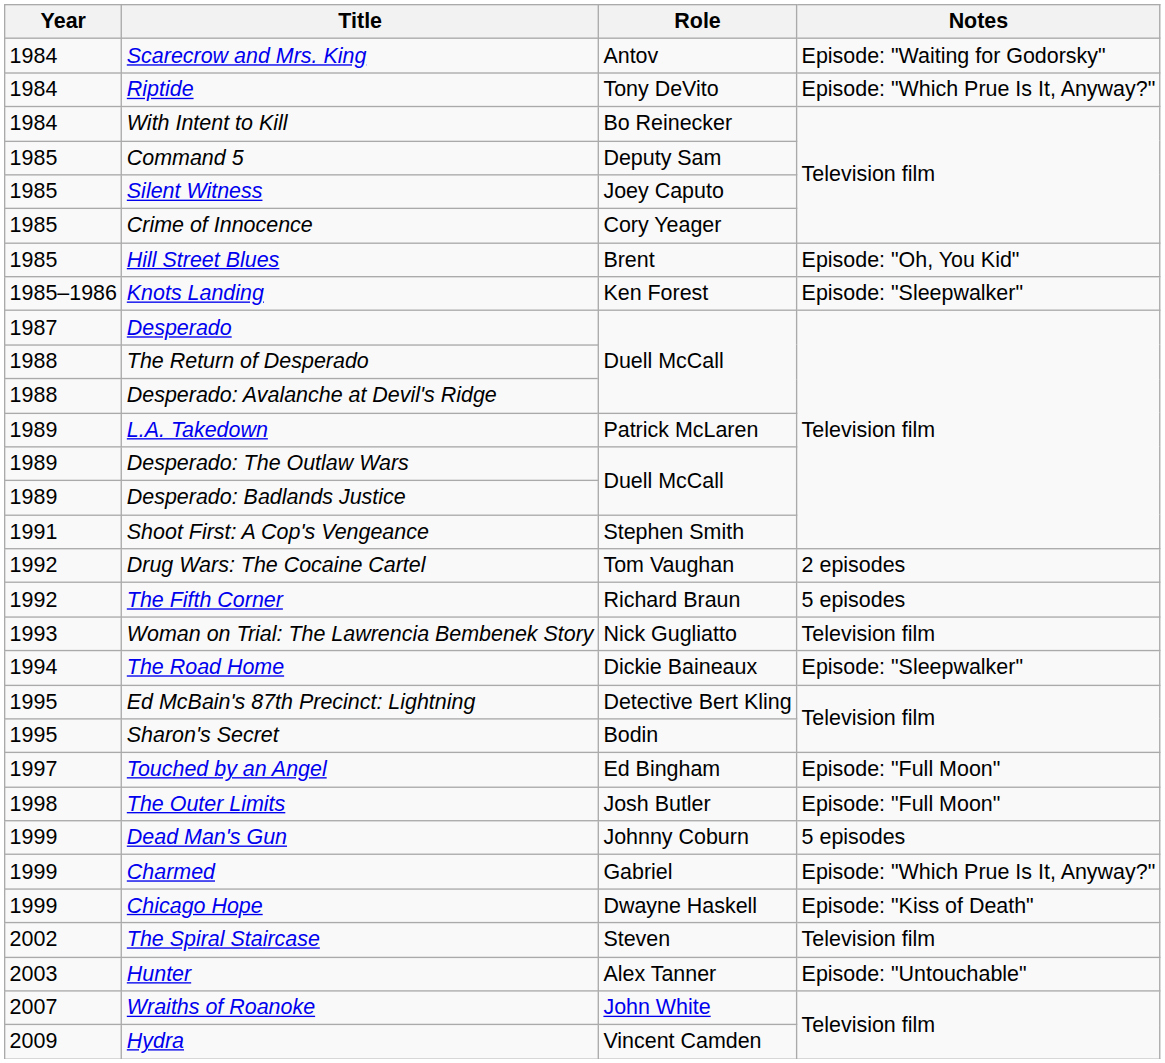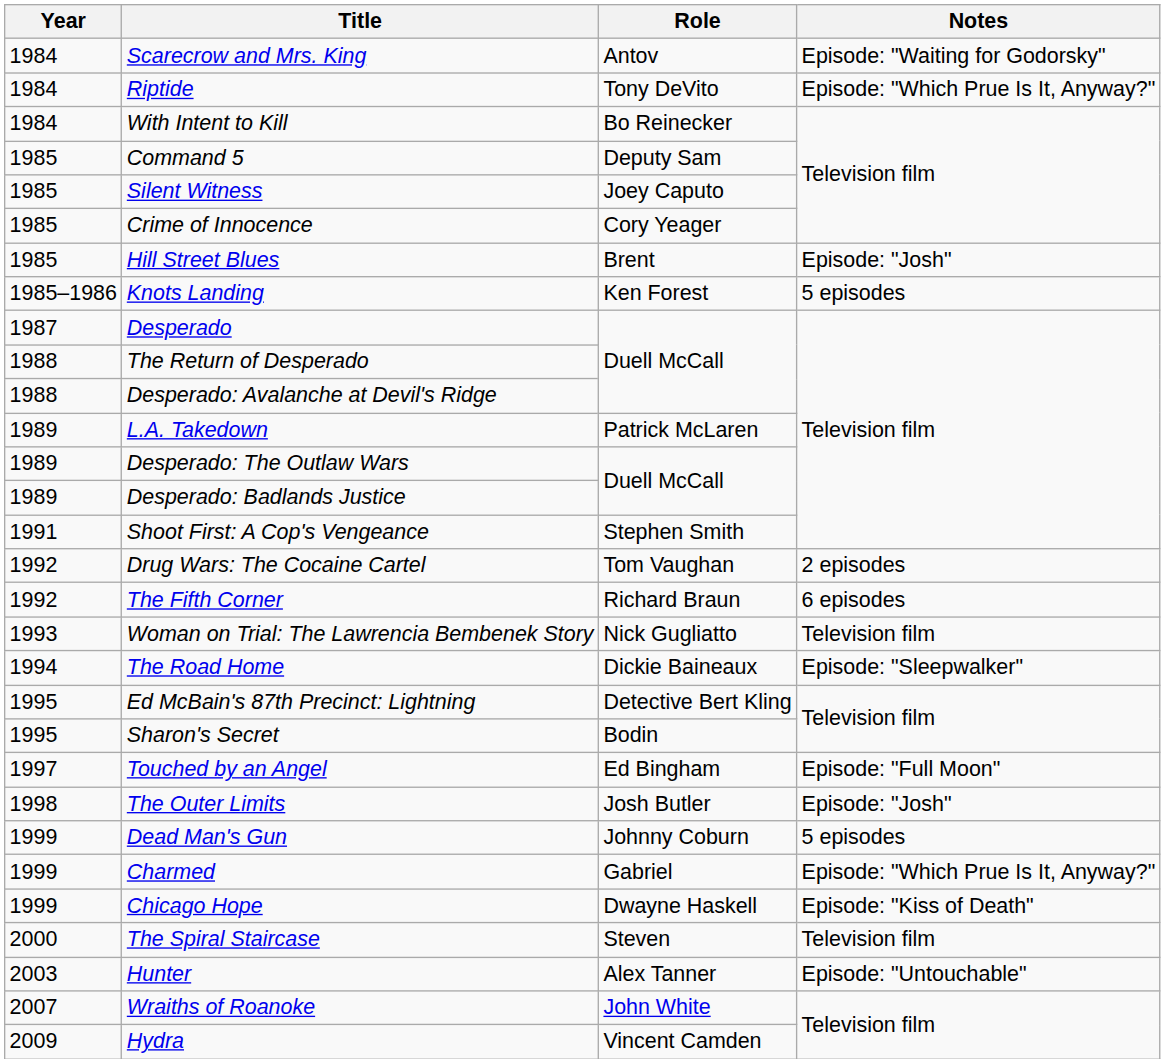Hill Street Blues | Notes: Episode: "Oh, You Kid" -> Episode: "Josh"
Knots Landing | Notes: Episode: "Sleepwalker" -> 5 episodes
The Fifth Corner | Notes: 5 episodes -> 6 episodes
The Outer Limits | Notes: Episode: "Full Moon" -> Episode: "Josh"
The Spiral Staircase | Year: 2002 -> 2000
